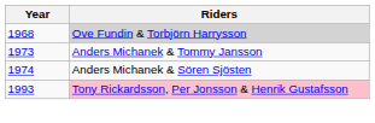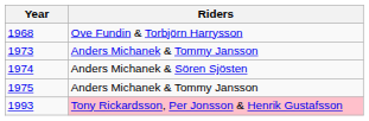1968 | Riders: lightgrey background -> no background
+ row: 1975 | Anders Michanek & Tommy Jansson
